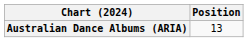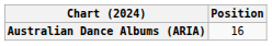Australian Dance Albums (ARIA) | Position: 13 -> 16
